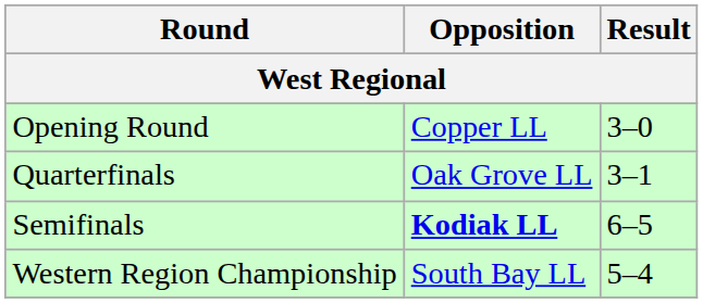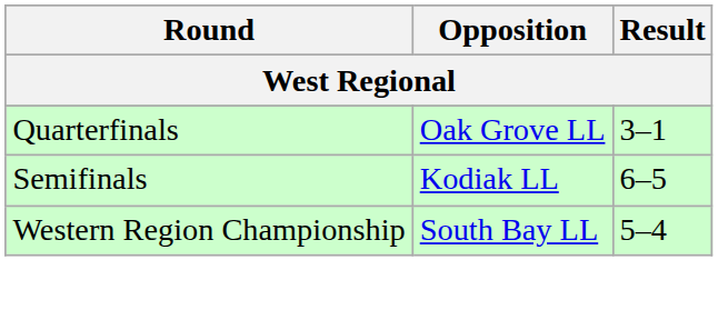- row: Opening Round | Copper LL | 3–0
Semifinals | Opposition: bold -> normal
